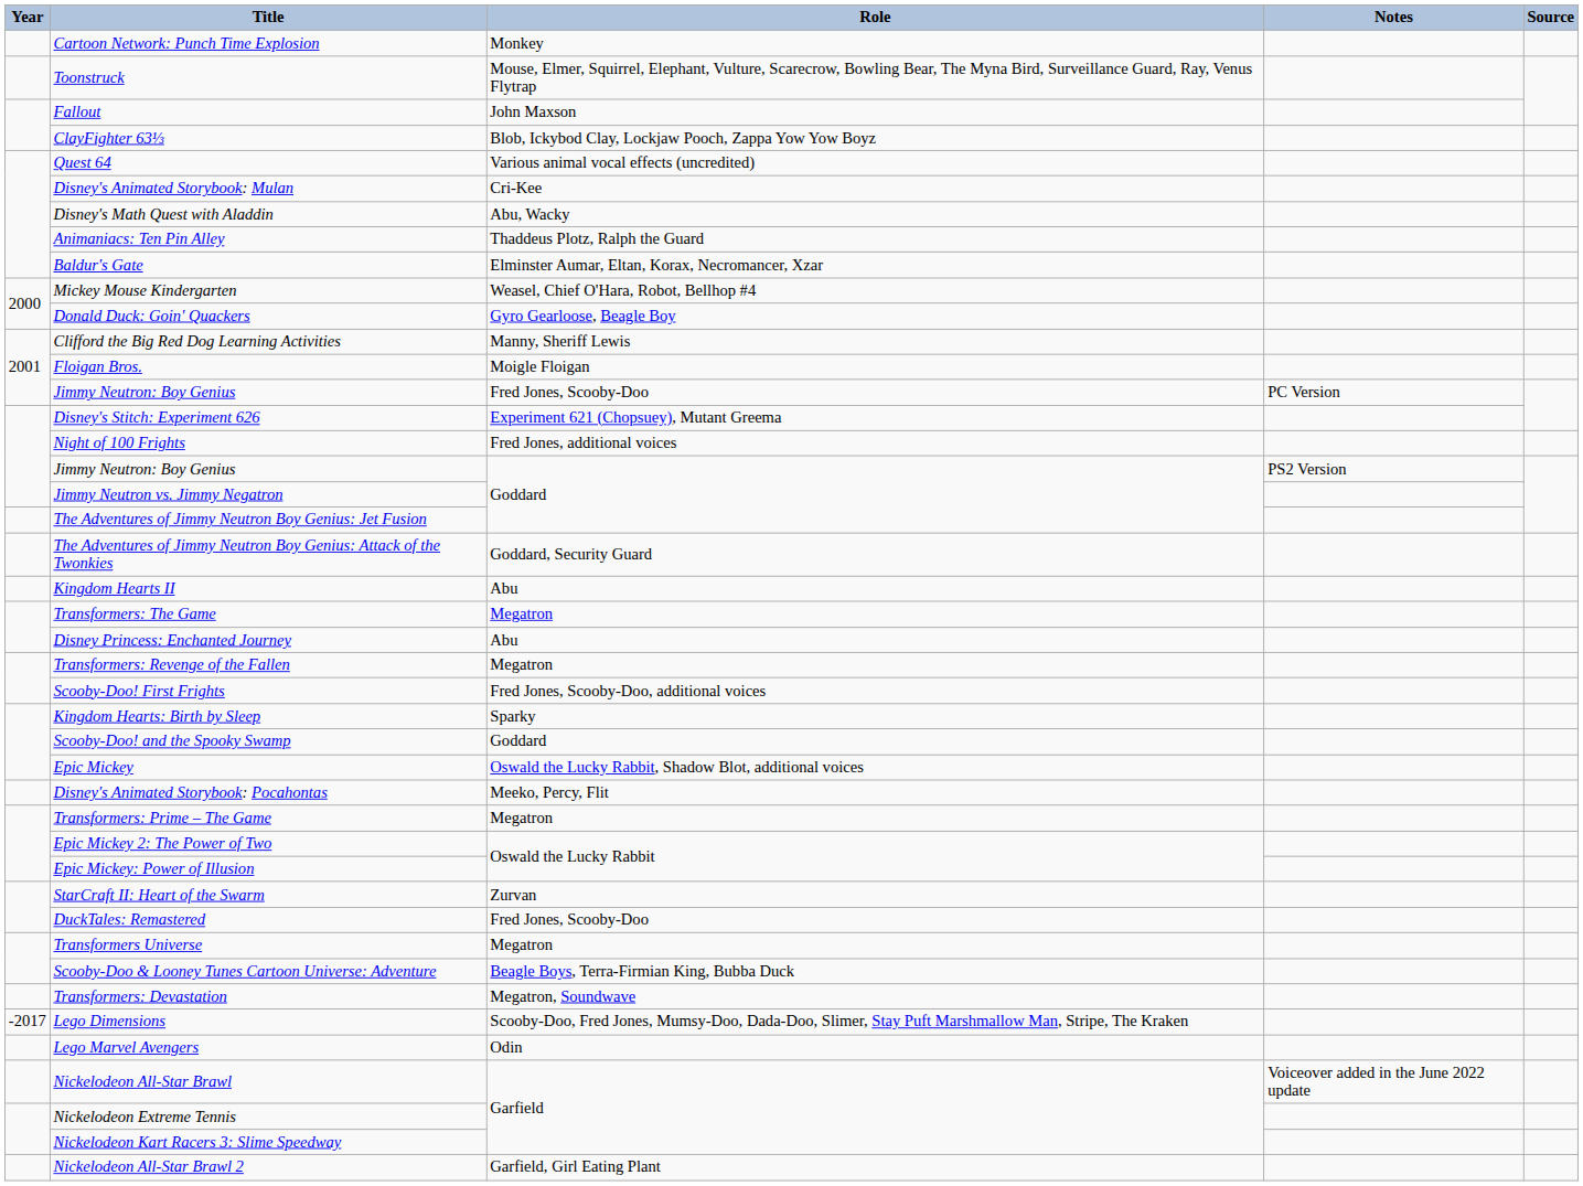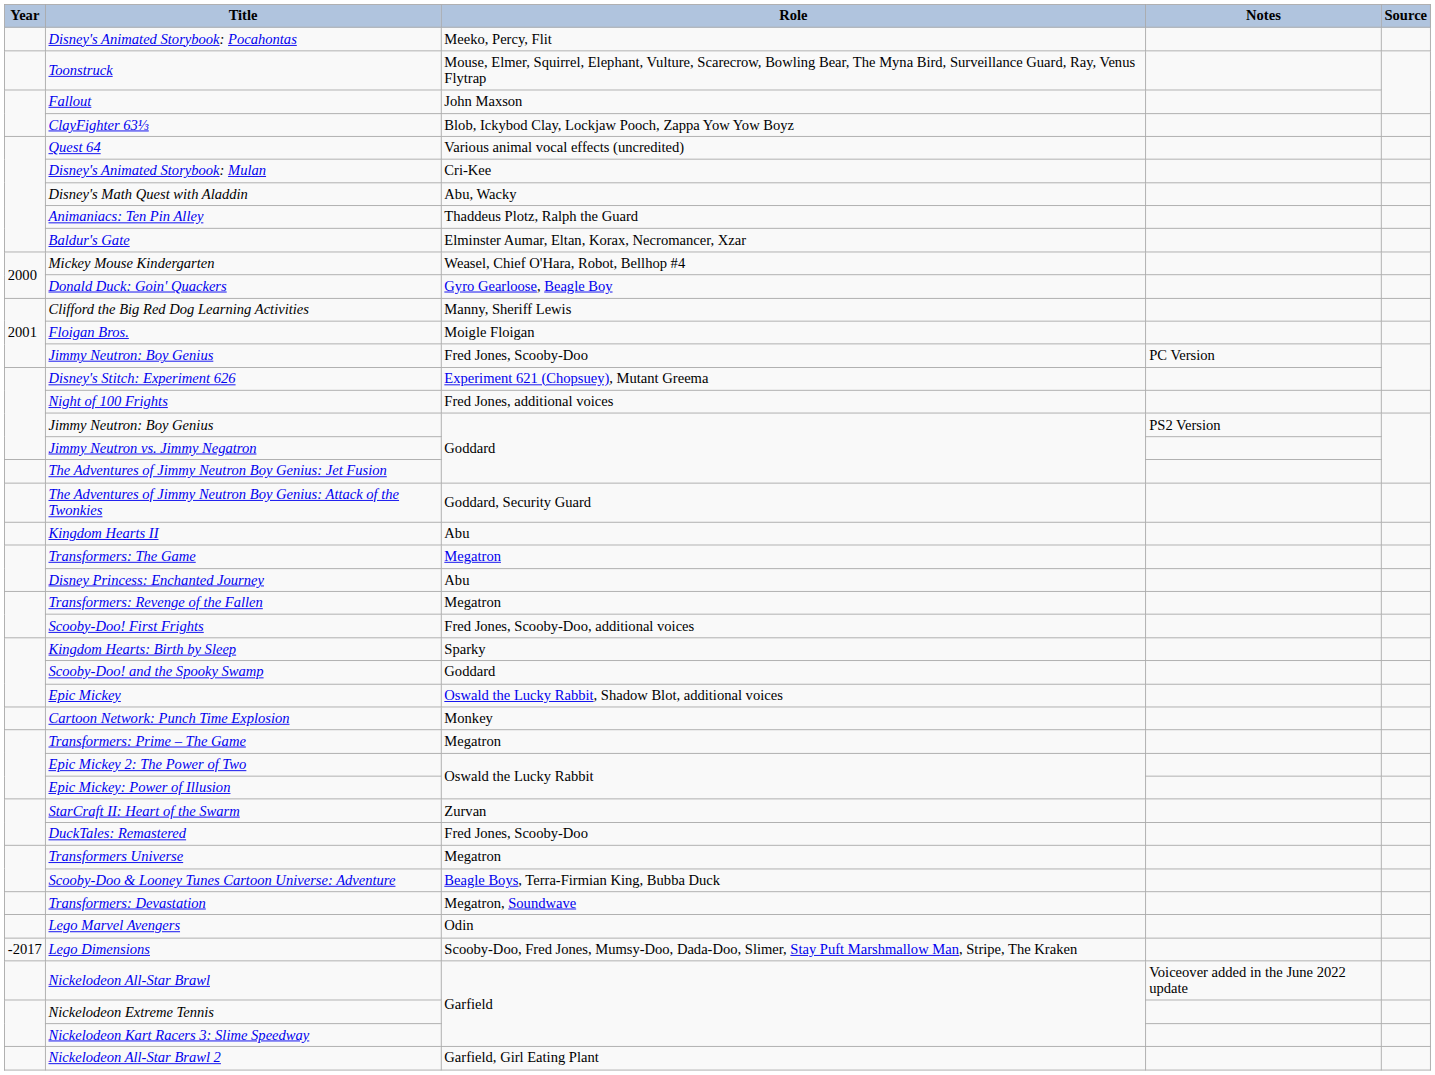rows swapped: Disney's Animated Storybook: Pocahontas <-> Cartoon Network: Punch Time Explosion
rows swapped: Lego Dimensions <-> Lego Marvel Avengers
